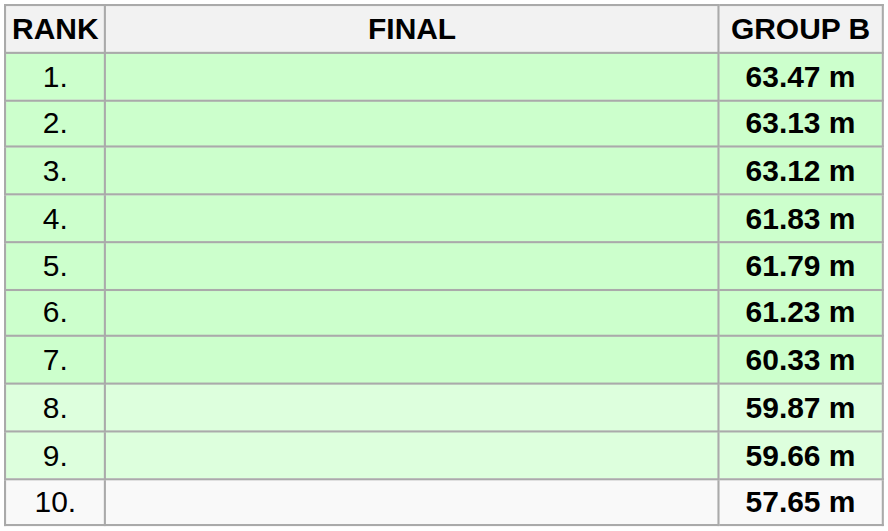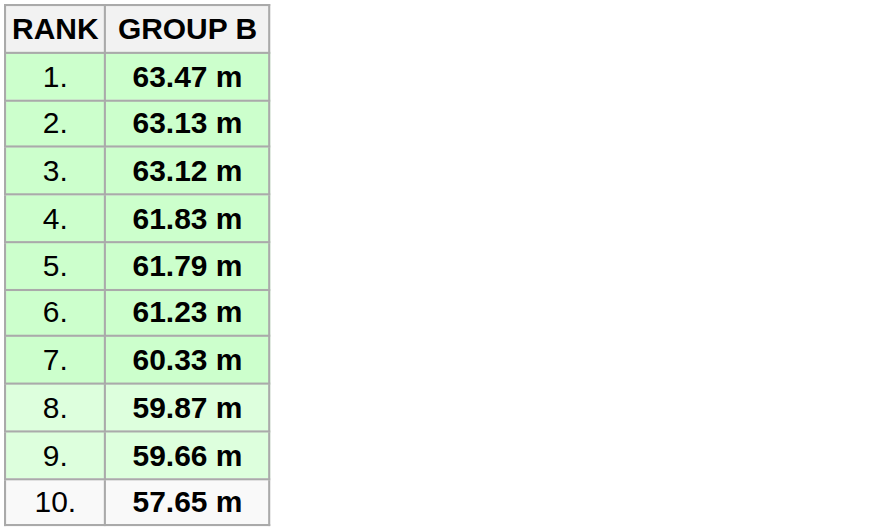- column: FINAL
